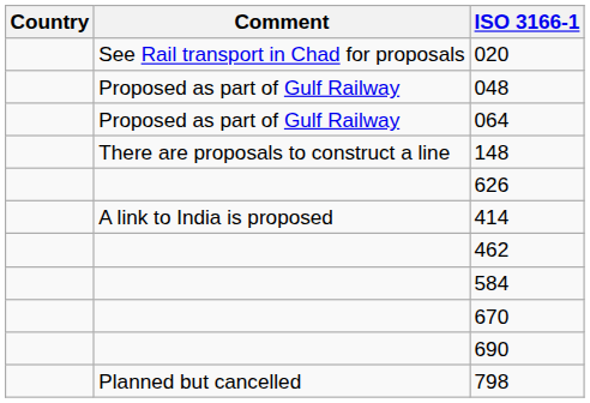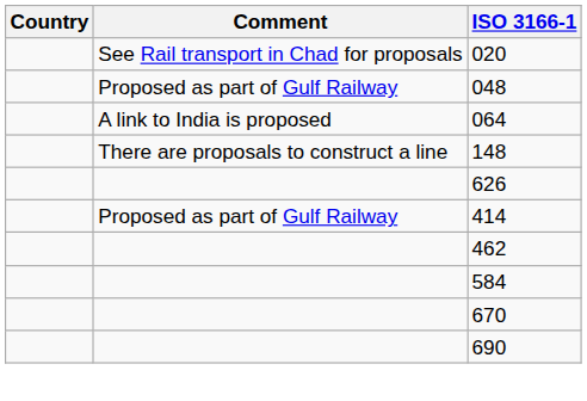064 | Comment: Proposed as part of Gulf Railway -> A link to India is proposed
414 | Comment: A link to India is proposed -> Proposed as part of Gulf Railway
- row: Planned but cancelled | 798
